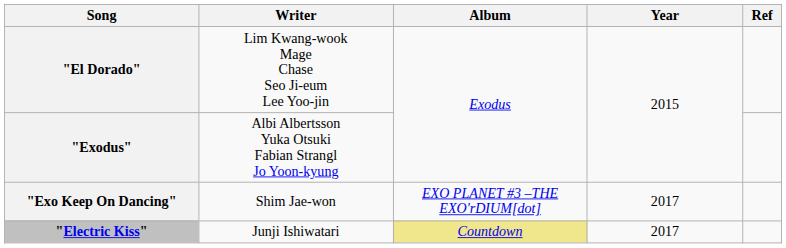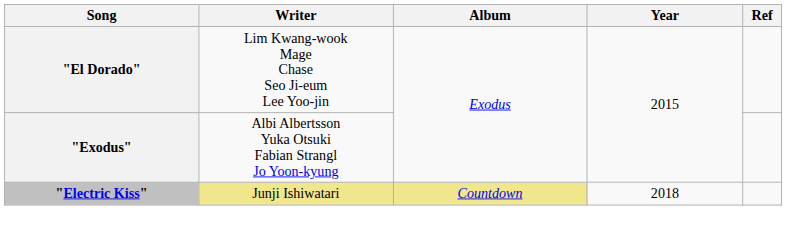- row: "Exo Keep On Dancing" | Shim Jae-won | EXO PLANET #3 –THE EXO'rDIUM[dot] | 2017
"Electric Kiss" | Writer: no background -> khaki background
"Electric Kiss" | Year: 2017 -> 2018
